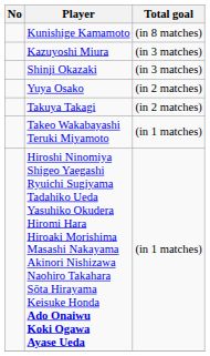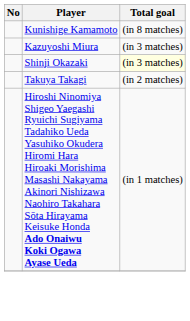Shinji Okazaki | Total goal: no background -> lightyellow background
- row: Yuya Osako | (in 2 matches)
- row: Takeo Wakabayashi Teruki Miyamoto | (in 1 matches)
